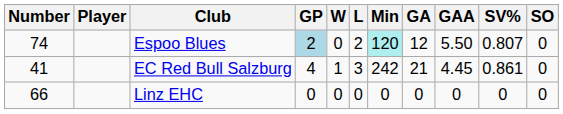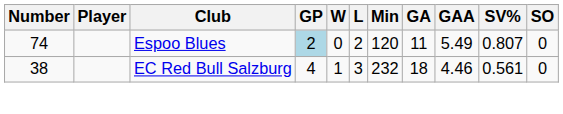Espoo Blues | Min: paleturquoise background -> no background
Espoo Blues | GA: 12 -> 11
Espoo Blues | GAA: 5.50 -> 5.49
EC Red Bull Salzburg | Number: 41 -> 38
EC Red Bull Salzburg | Min: 242 -> 232
EC Red Bull Salzburg | GA: 21 -> 18
EC Red Bull Salzburg | GAA: 4.45 -> 4.46
EC Red Bull Salzburg | SV%: 0.861 -> 0.561
- row: 66 | Linz EHC | 0 | 0 | 0 | 0 | 0 | 0 | 0 | 0
